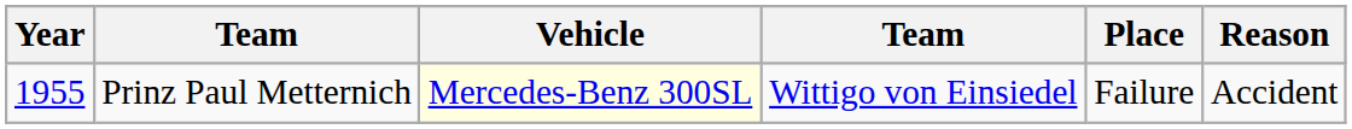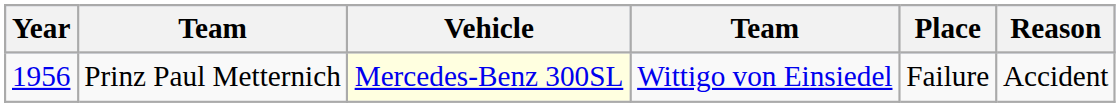Prinz Paul Metternich | Year: 1955 -> 1956
